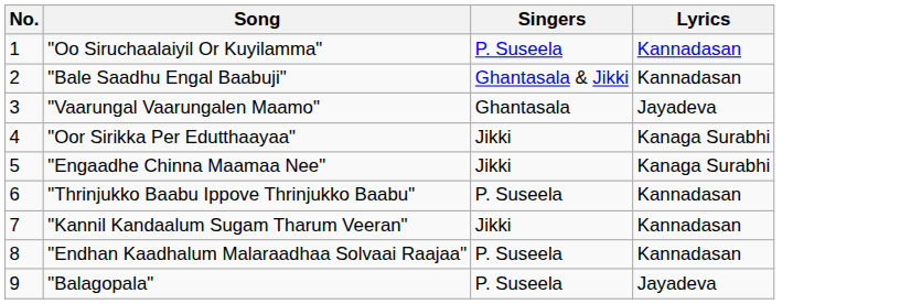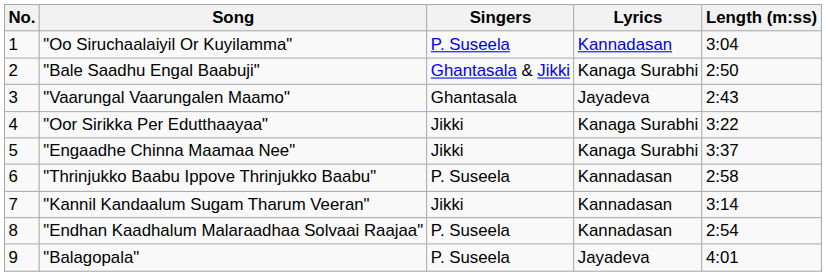+ column: Length (m:ss) | 3:04 | 2:50 | 2:43 | 3:22 | 3:37 | 2:58 | 3:14 | 2:54 | 4:01
"Bale Saadhu Engal Baabuji" | Lyrics: Kannadasan -> Kanaga Surabhi
